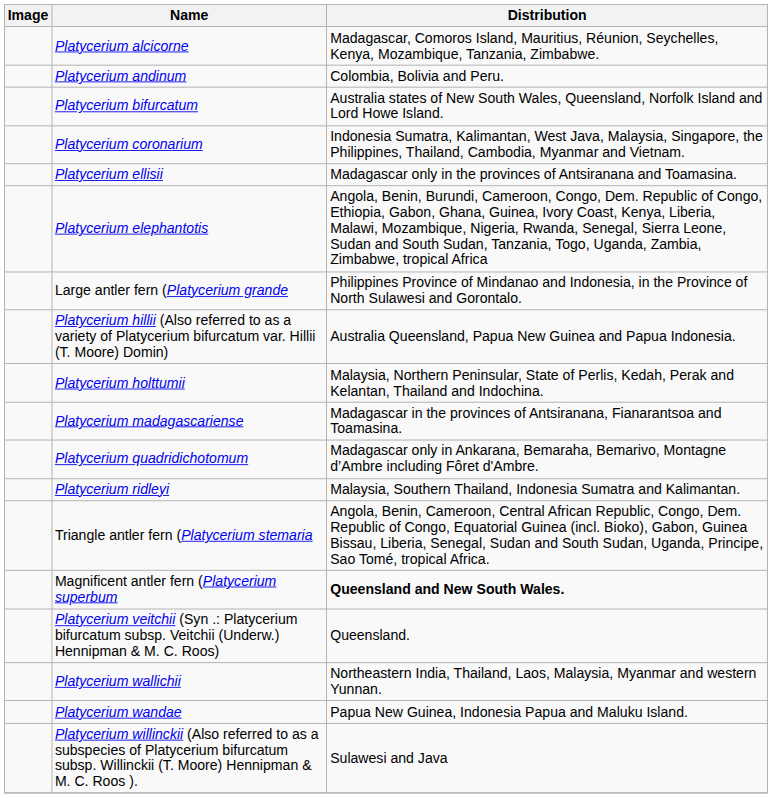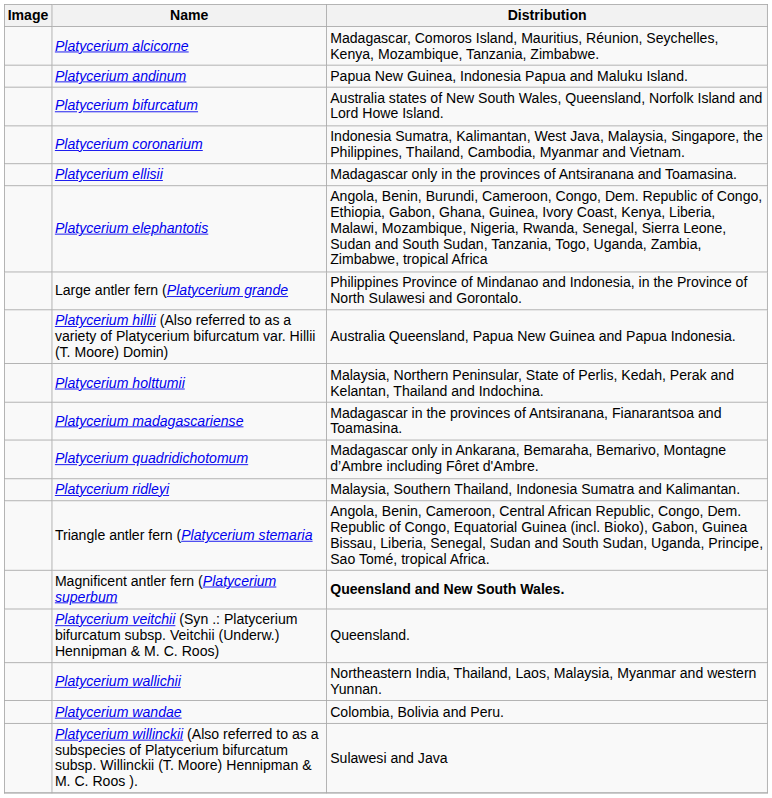Platycerium andinum | Distribution: Colombia, Bolivia and Peru. -> Papua New Guinea, Indonesia Papua and Maluku Island.
Platycerium wandae | Distribution: Papua New Guinea, Indonesia Papua and Maluku Island. -> Colombia, Bolivia and Peru.
